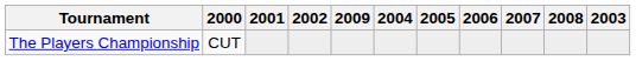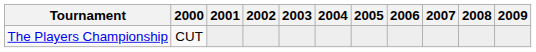columns swapped: 2003 <-> 2009
